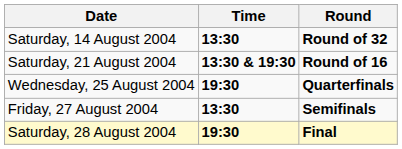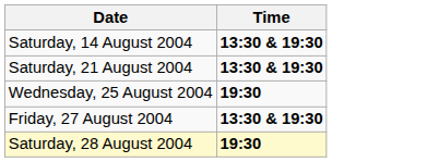- column: Round | Round of 32 | Round of 16 | Quarterfinals | Semifinals | Final
Saturday, 14 August 2004 | Time: 13:30 -> 13:30 & 19:30
Friday, 27 August 2004 | Time: 13:30 -> 13:30 & 19:30
